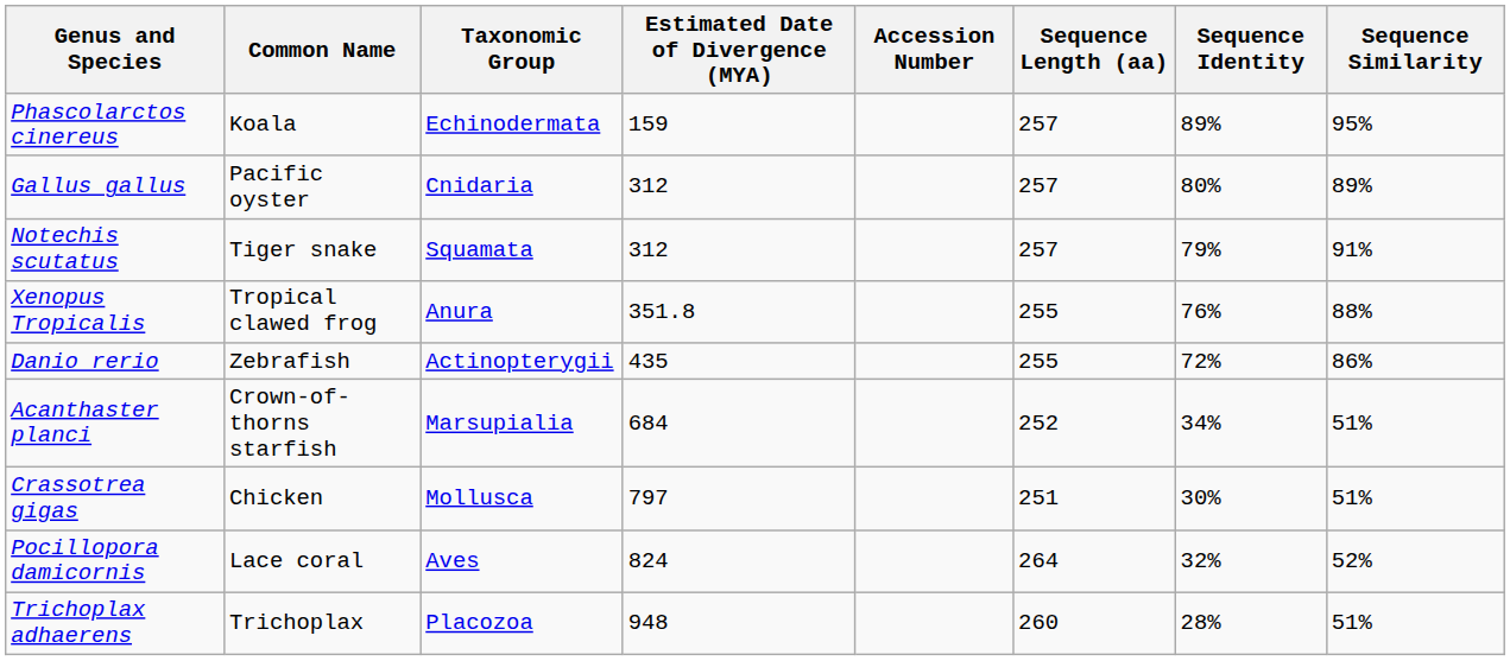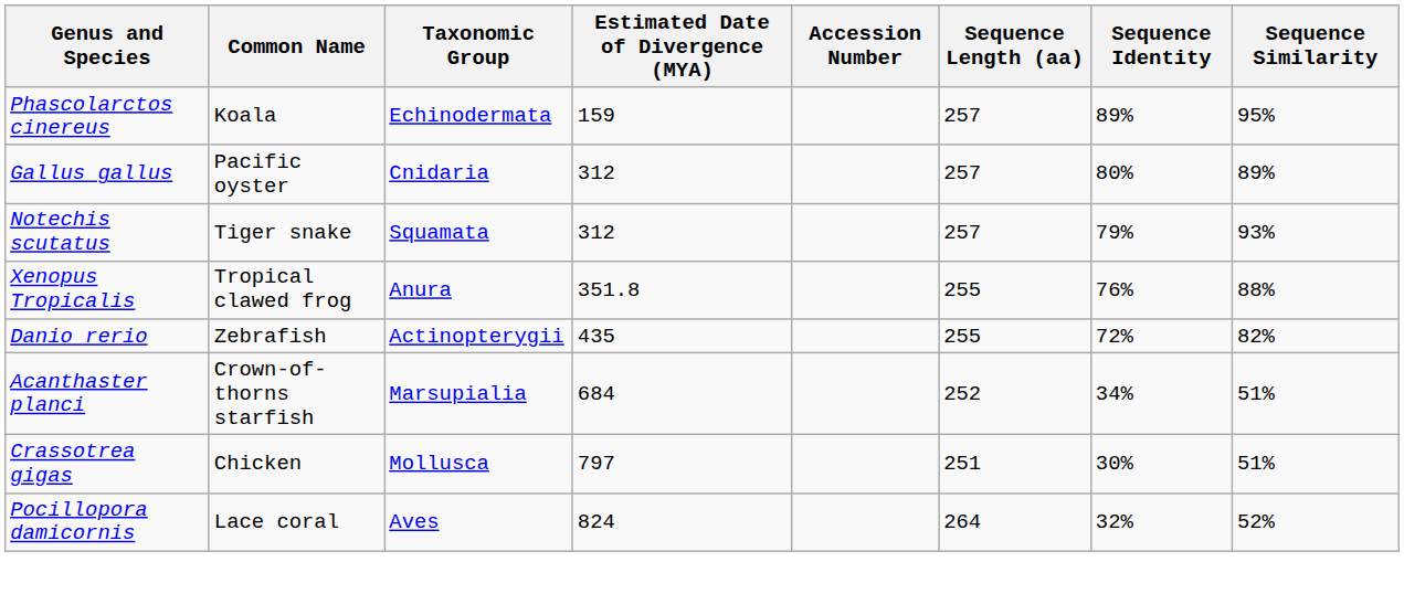Notechis scutatus | Sequence Similarity: 91% -> 93%
Danio rerio | Sequence Similarity: 86% -> 82%
- row: Trichoplax adhaerens | Trichoplax | Placozoa | 948 | 260 | 28% | 51%
